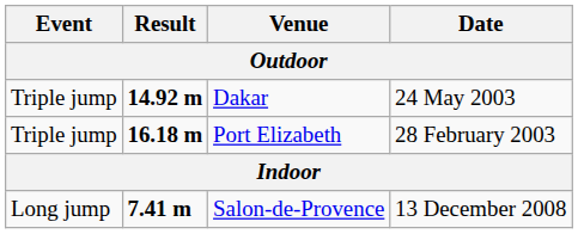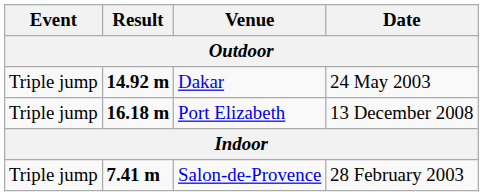Port Elizabeth | Date: 28 February 2003 -> 13 December 2008
Salon-de-Provence | Event: Long jump -> Triple jump
Salon-de-Provence | Date: 13 December 2008 -> 28 February 2003
